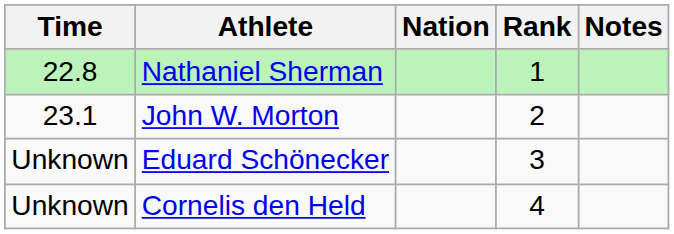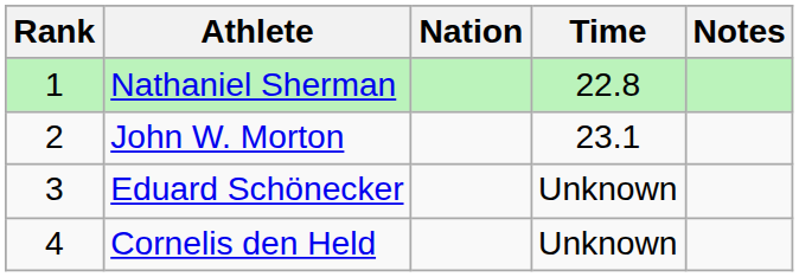columns swapped: Rank <-> Time
